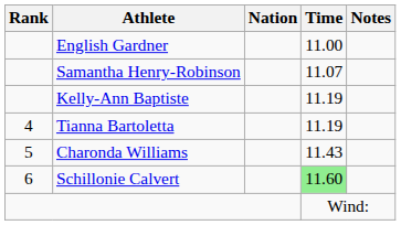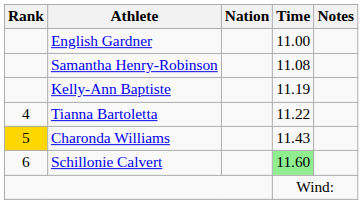Samantha Henry-Robinson | Time: 11.07 -> 11.08
Tianna Bartoletta | Time: 11.19 -> 11.22
Charonda Williams | Rank: no background -> gold background
